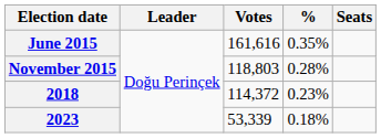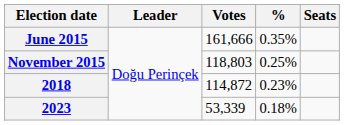June 2015 | Votes: 161,616 -> 161,666
November 2015 | %: 0.28% -> 0.25%
2018 | Votes: 114,372 -> 114,872
